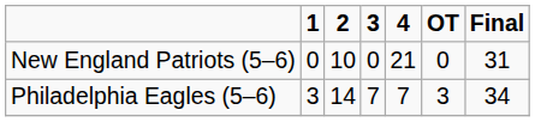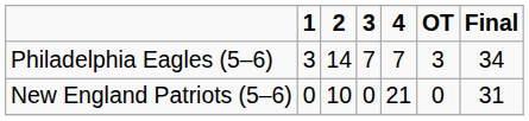rows swapped: Philadelphia Eagles (5–6) <-> New England Patriots (5–6)
